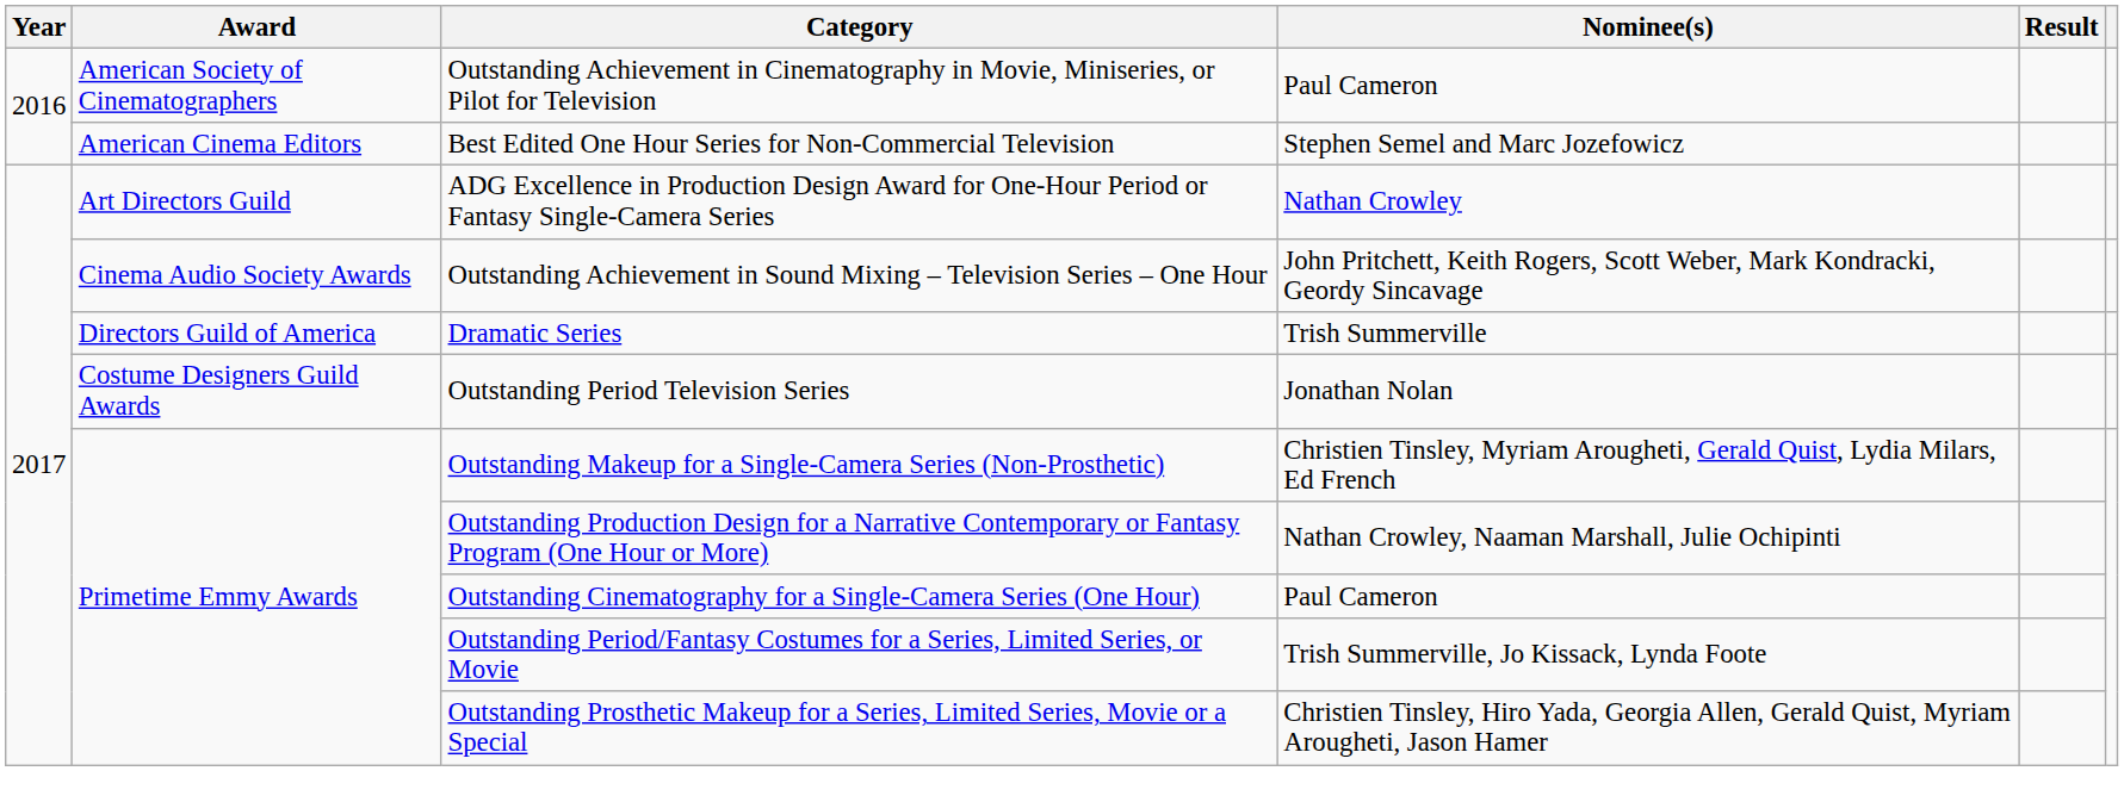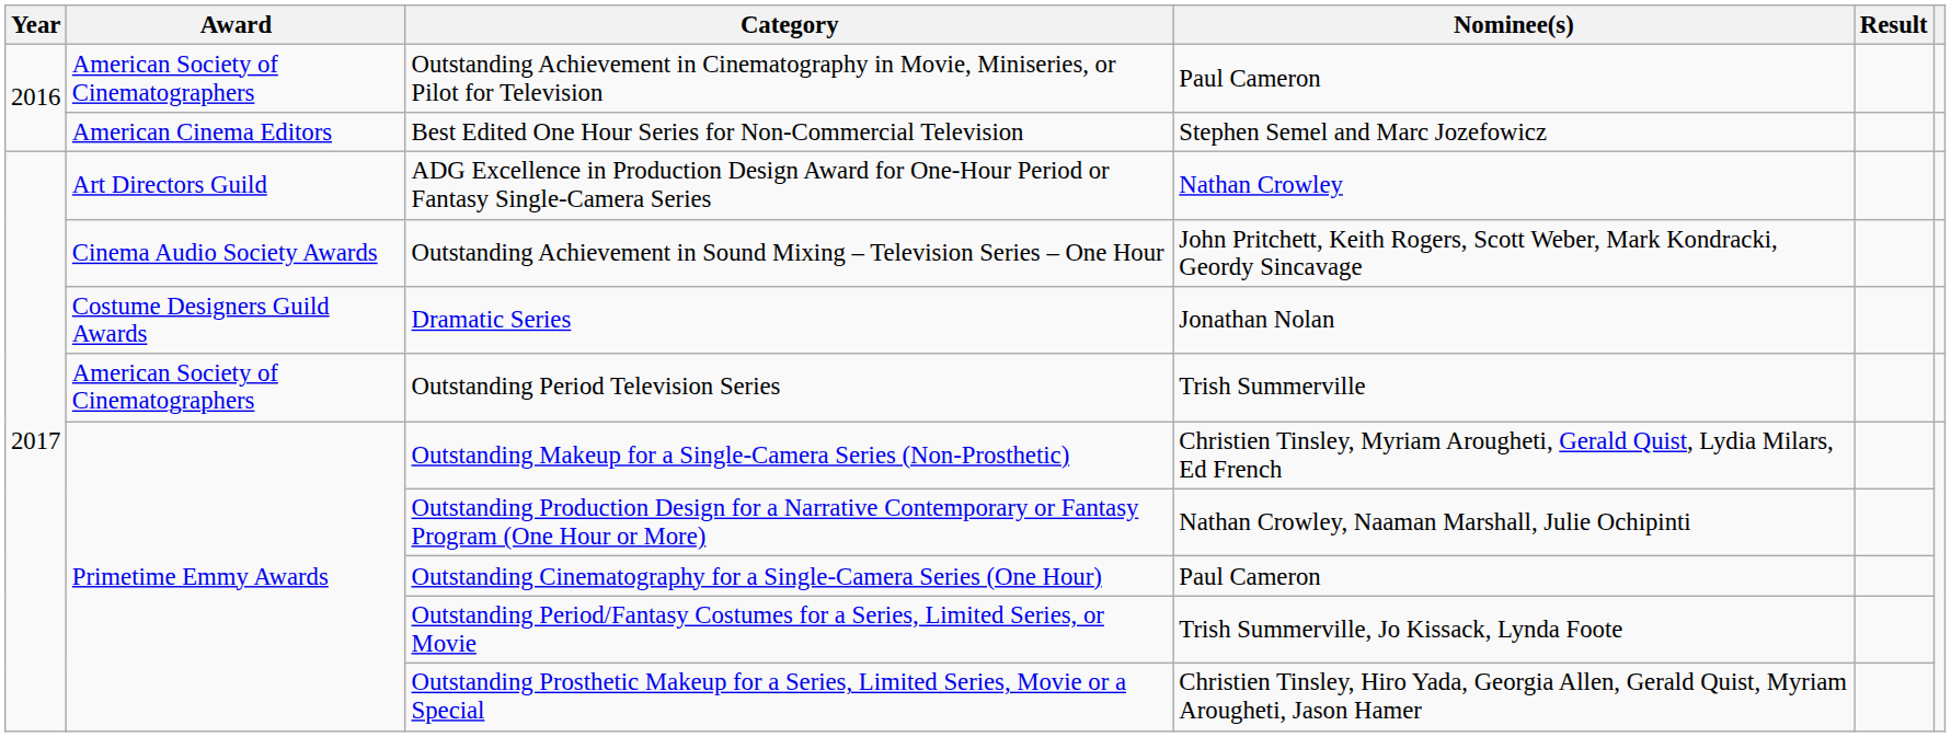Dramatic Series | Award: Directors Guild of America -> Costume Designers Guild Awards
Dramatic Series | Nominee(s): Trish Summerville -> Jonathan Nolan
Outstanding Period Television Series | Award: Costume Designers Guild Awards -> American Society of Cinematographers
Outstanding Period Television Series | Nominee(s): Jonathan Nolan -> Trish Summerville
